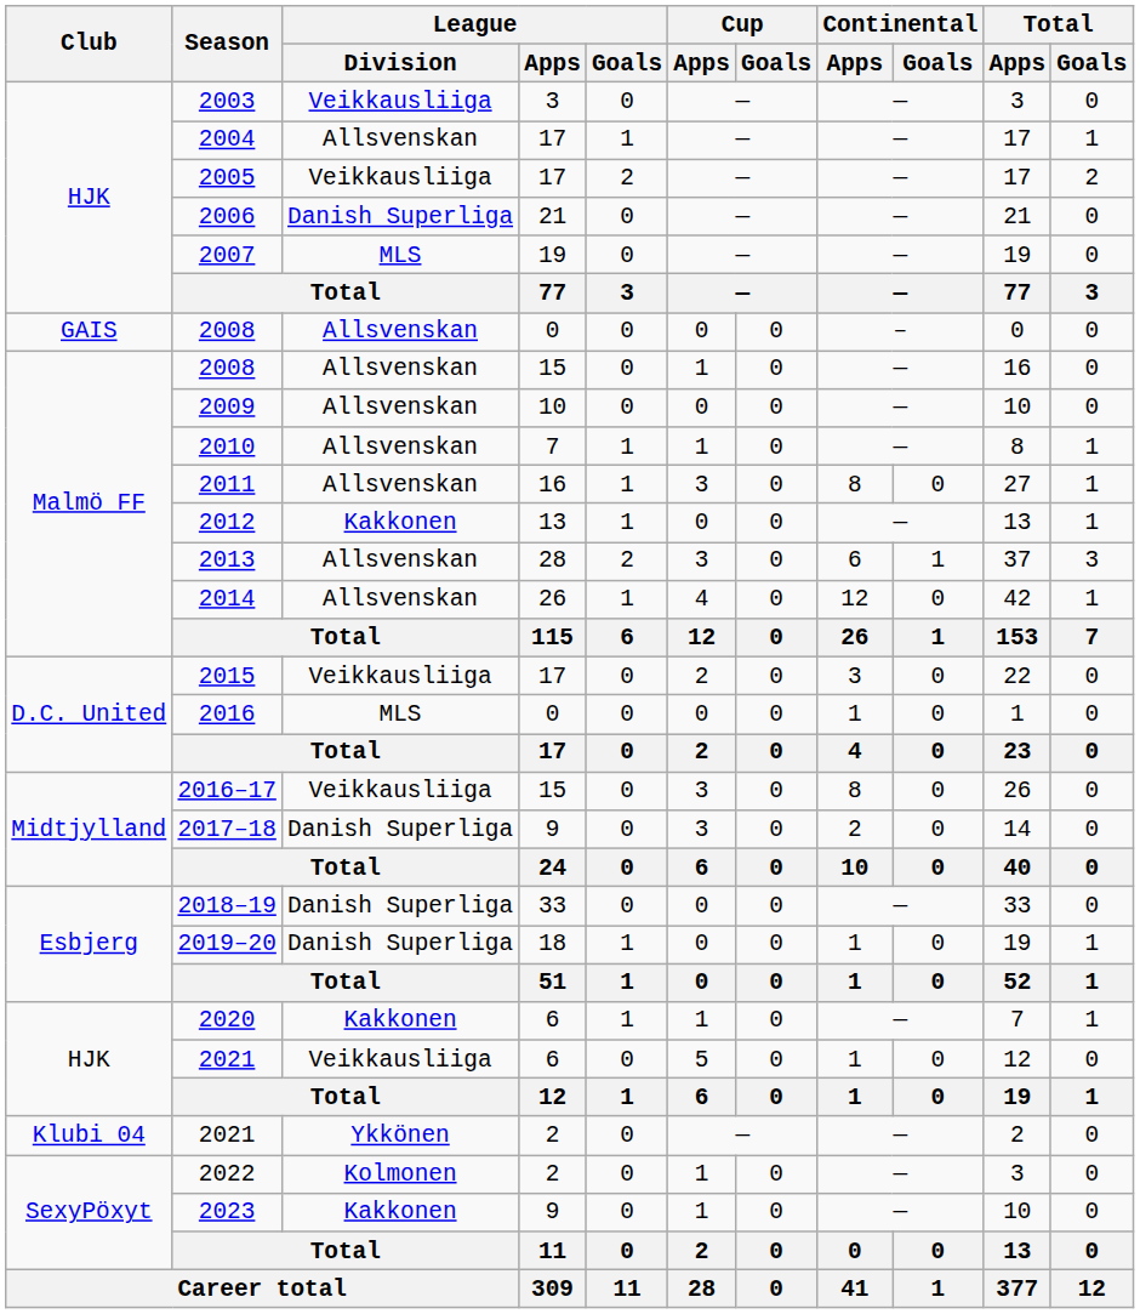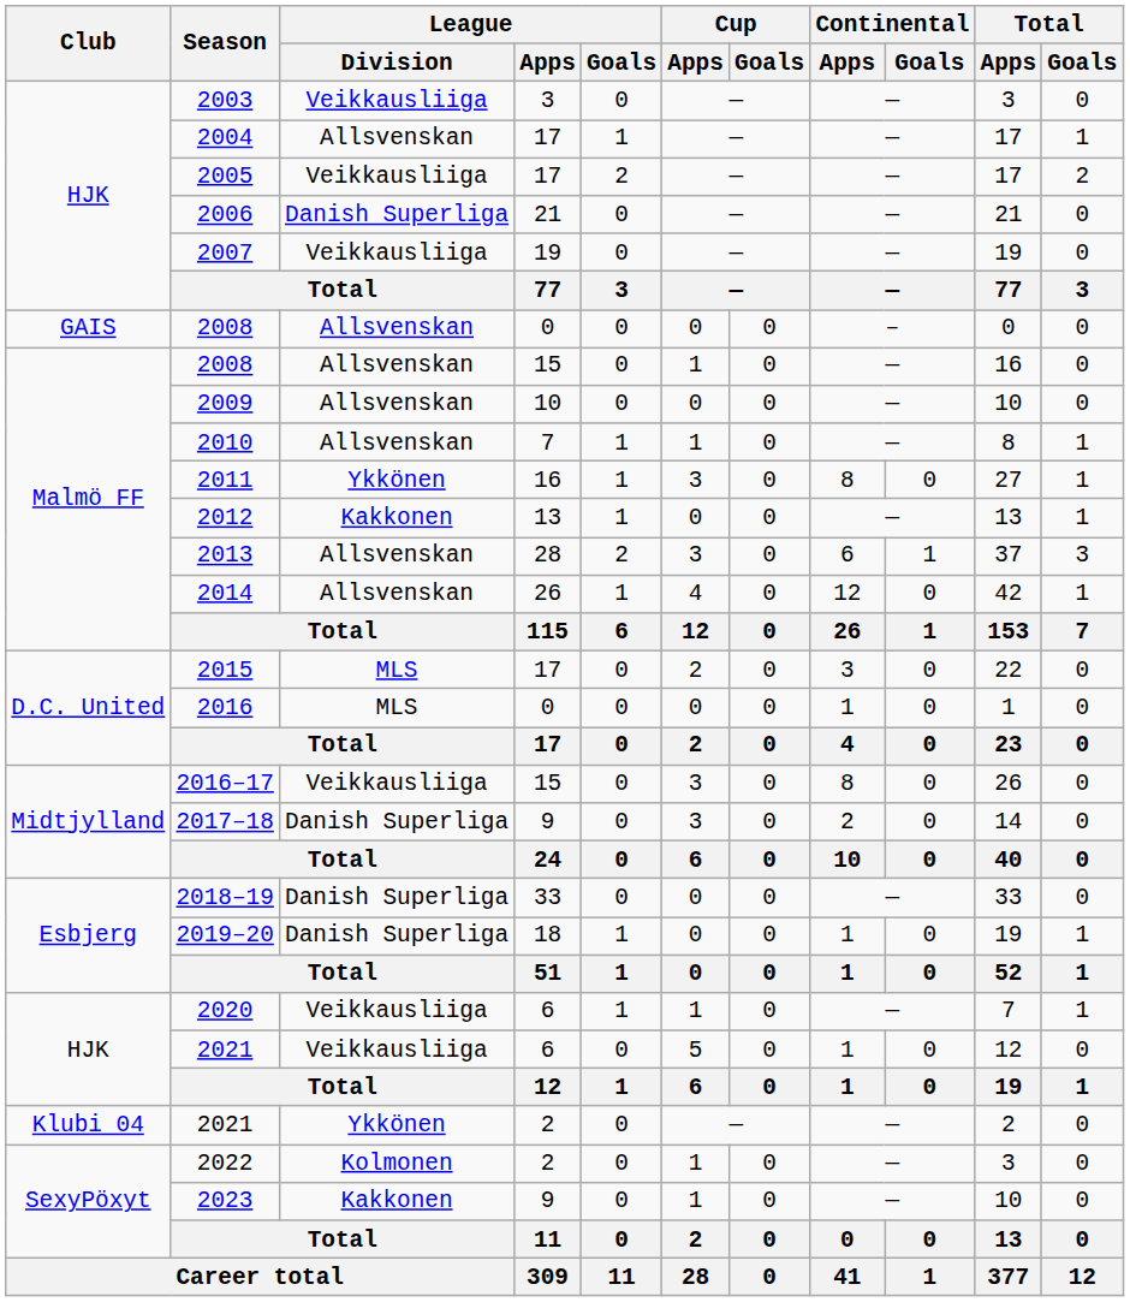2007 | League / Division: MLS -> Veikkausliiga
2011 | League / Division: Allsvenskan -> Ykkönen
2015 | League / Division: Veikkausliiga -> MLS
2020 | League / Division: Kakkonen -> Veikkausliiga
